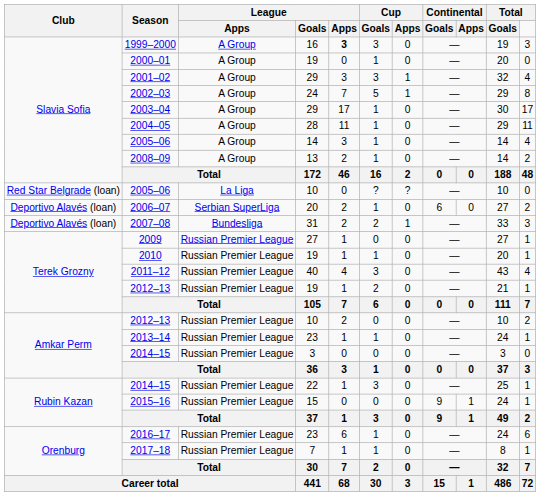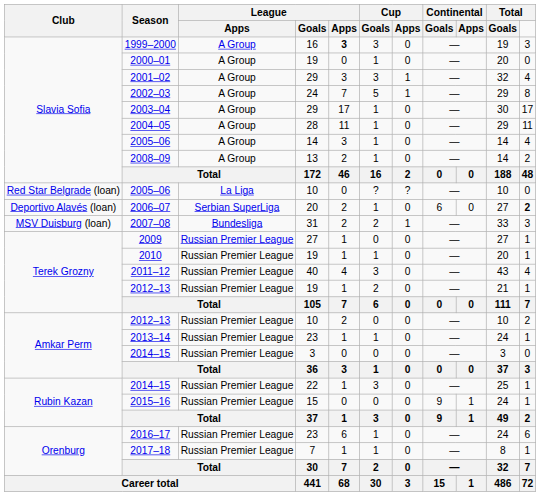2006–07 | Total: normal -> bold
2007–08 | Club: Deportivo Alavés (loan) -> MSV Duisburg (loan)
